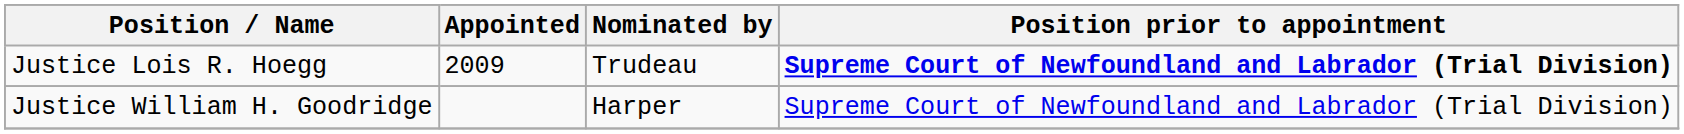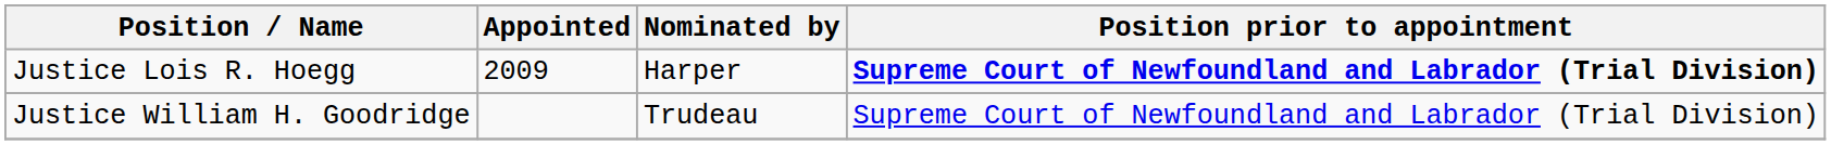Justice Lois R. Hoegg | Nominated by: Trudeau -> Harper
Justice William H. Goodridge | Nominated by: Harper -> Trudeau
